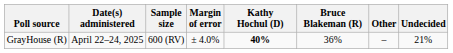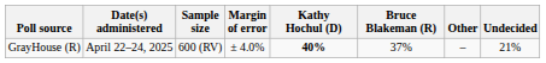GrayHouse (R) | Bruce Blakeman (R): 36% -> 37%
